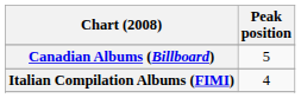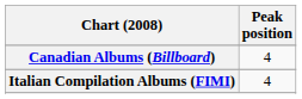Canadian Albums (Billboard) | Peak position: 5 -> 4
